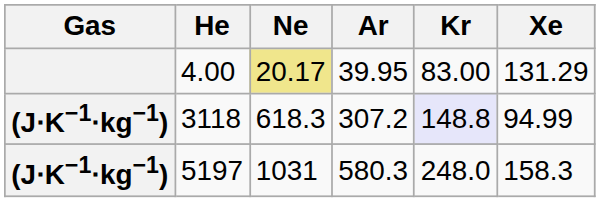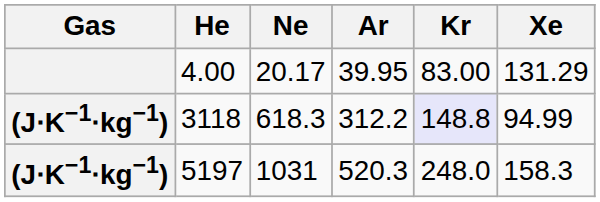4.00 | Ne: khaki background -> no background
3118 | Ar: 307.2 -> 312.2
5197 | Ar: 580.3 -> 520.3
